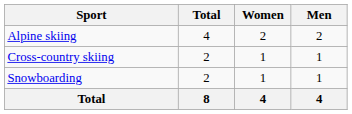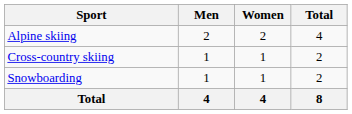columns swapped: Men <-> Total
